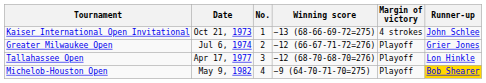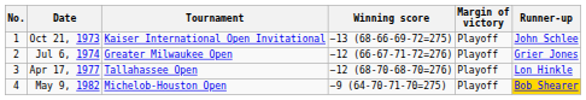columns swapped: No. <-> Tournament
Oct 21, 1973 | Margin of victory: 4 strokes -> Playoff
